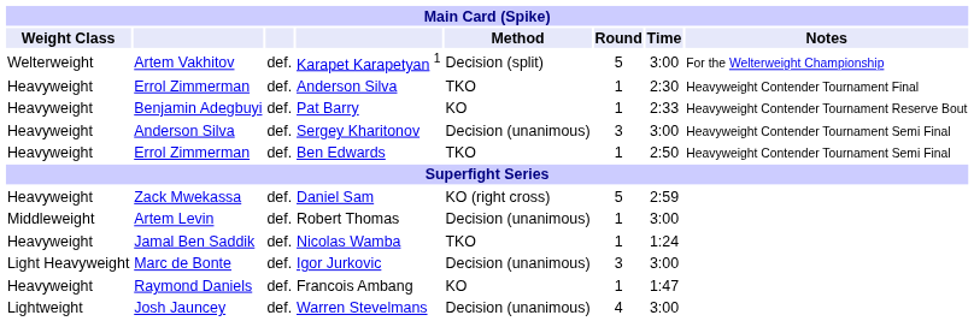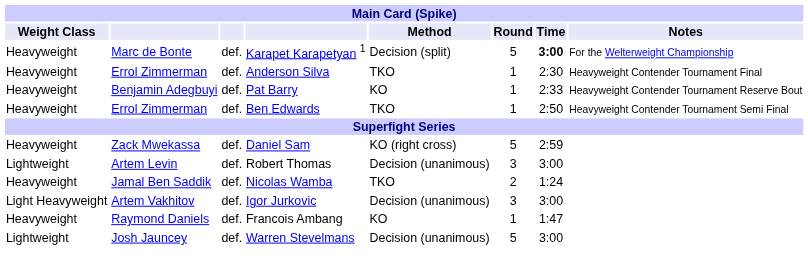Karapet Karapetyan 1 | Weight Class: Welterweight -> Heavyweight
Karapet Karapetyan 1 | column 2: Artem Vakhitov -> Marc de Bonte
Karapet Karapetyan 1 | Time: normal -> bold
- row: Heavyweight | Anderson Silva | def. | Sergey Kharitonov | Decision (unanimous) | 3 | 3:00 | Heavyweight Contender Tournament Semi Final
Robert Thomas | Weight Class: Middleweight -> Lightweight
Robert Thomas | Round: 1 -> 3
Nicolas Wamba | Round: 1 -> 2
Igor Jurkovic | column 2: Marc de Bonte -> Artem Vakhitov
Warren Stevelmans | Round: 4 -> 5
